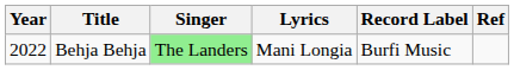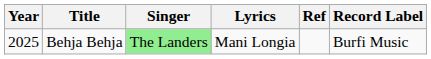columns swapped: Record Label <-> Ref
Behja Behja | Year: 2022 -> 2025
